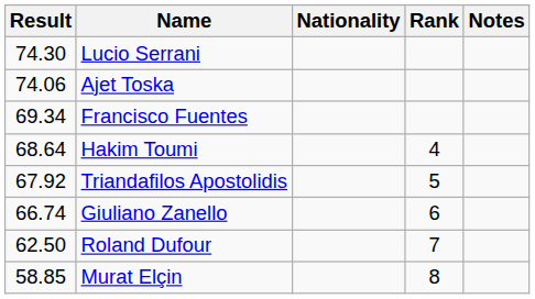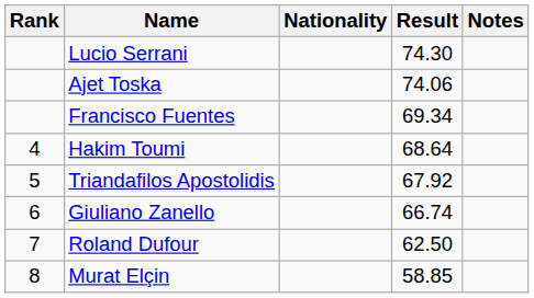columns swapped: Rank <-> Result
